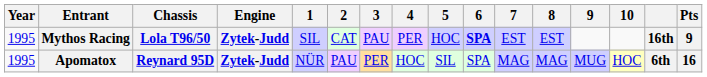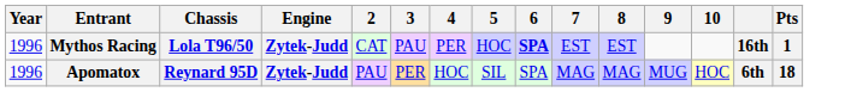- column: 1 | SIL | NÜR
Mythos Racing | Year: 1995 -> 1996
Mythos Racing | Pts: 9 -> 1
Apomatox | Year: 1995 -> 1996
Apomatox | Pts: 16 -> 18
